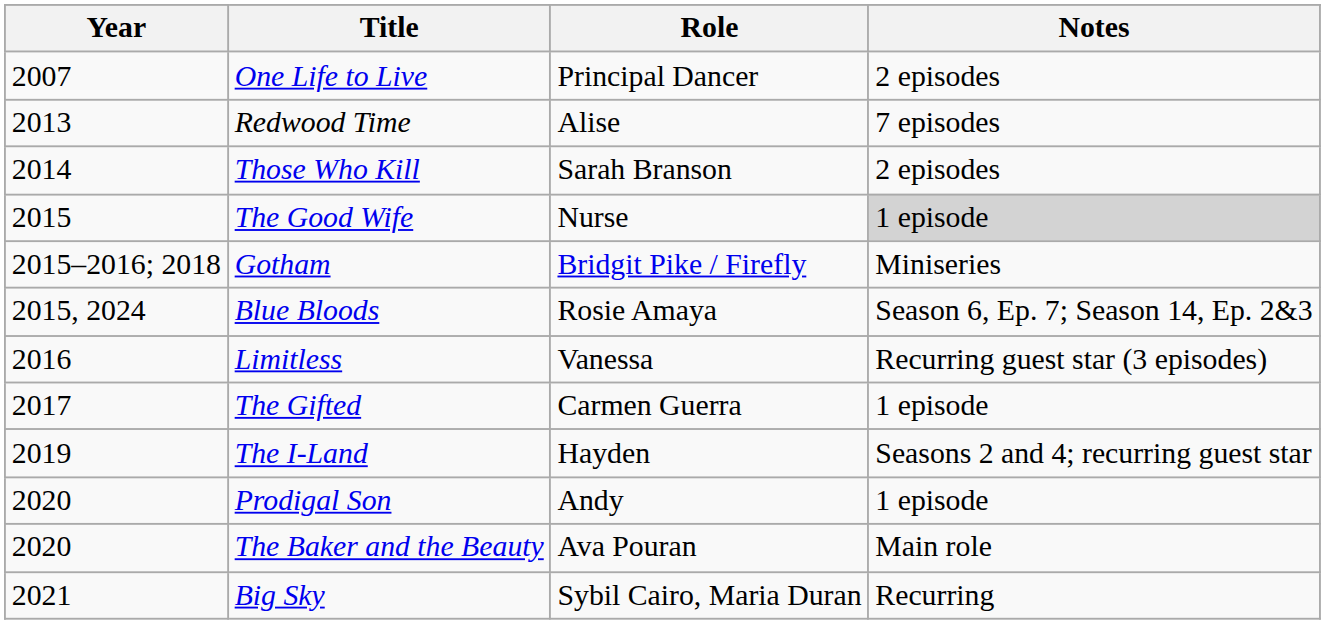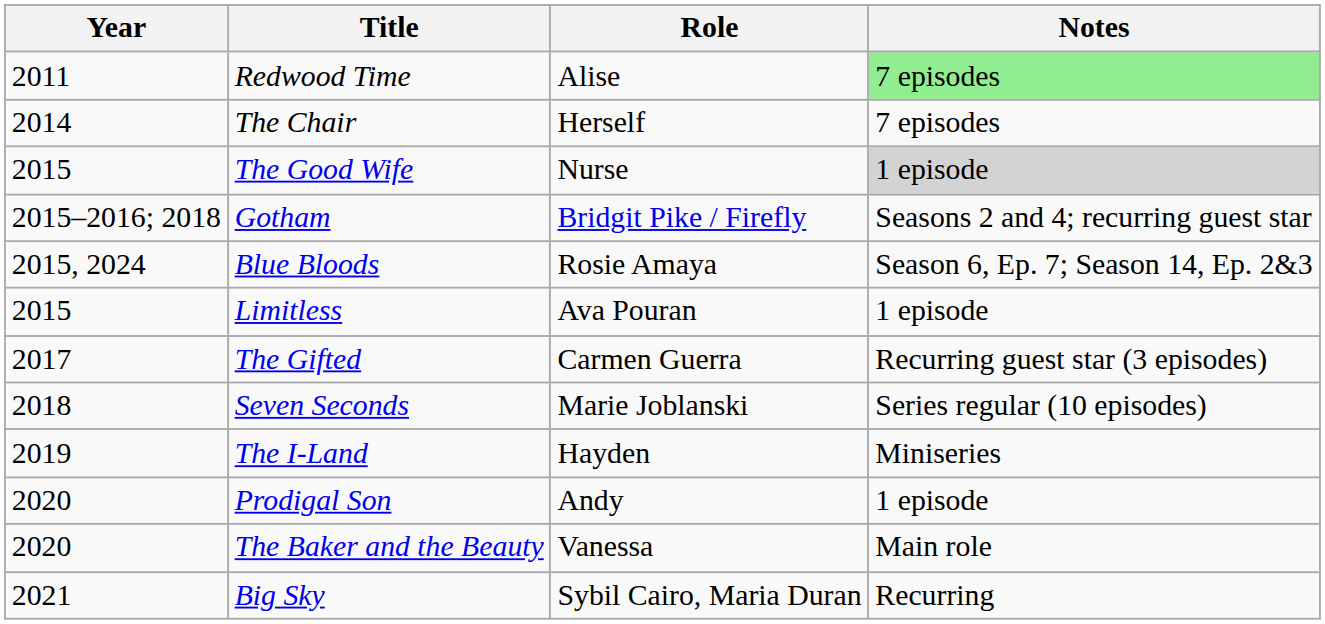- row: 2007 | One Life to Live | Principal Dancer | 2 episodes
Redwood Time | Year: 2013 -> 2011
Redwood Time | Notes: no background -> lightgreen background
- row: 2014 | Those Who Kill | Sarah Branson | 2 episodes
+ row: 2014 | The Chair | Herself | 7 episodes
Gotham | Notes: Miniseries -> Seasons 2 and 4; recurring guest star
Limitless | Year: 2016 -> 2015
Limitless | Role: Vanessa -> Ava Pouran
Limitless | Notes: Recurring guest star (3 episodes) -> 1 episode
The Gifted | Notes: 1 episode -> Recurring guest star (3 episodes)
+ row: 2018 | Seven Seconds | Marie Joblanski | Series regular (10 episodes)
The I-Land | Notes: Seasons 2 and 4; recurring guest star -> Miniseries
The Baker and the Beauty | Role: Ava Pouran -> Vanessa
